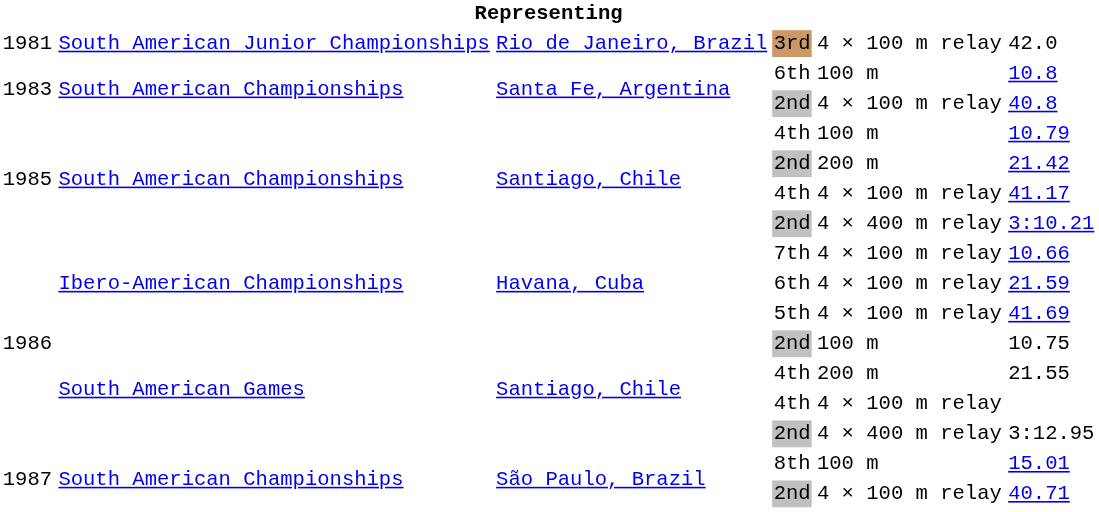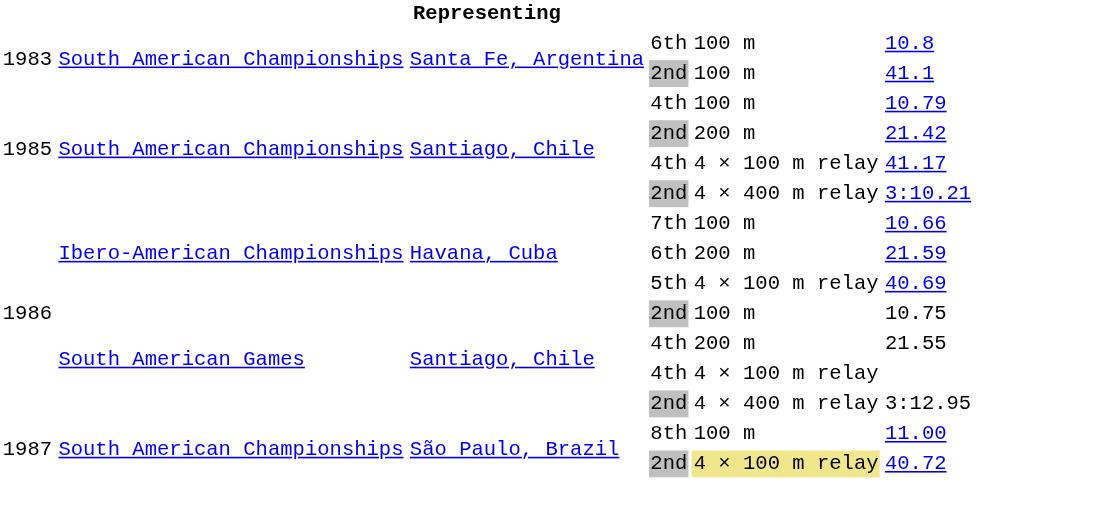- row: 1981 | South American Junior Championships | Rio de Janeiro, Brazil | 3rd | 4 × 100 m relay | 42.0
1983 / 2nd | column 5: 4 × 100 m relay -> 100 m
1983 / 2nd | column 6: 40.8 -> 41.1
7th | column 5: 4 × 100 m relay -> 100 m
1986 / 6th | column 5: 4 × 100 m relay -> 200 m
5th | column 6: 41.69 -> 40.69
8th | column 6: 15.01 -> 11.00
1987 / 2nd | column 5: no background -> khaki background
1987 / 2nd | column 6: 40.71 -> 40.72
